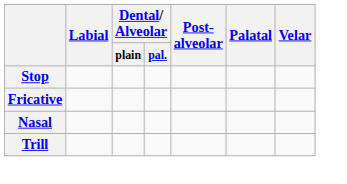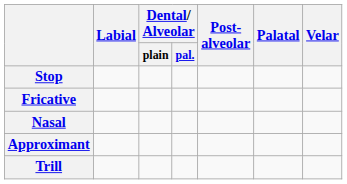+ row: Approximant
